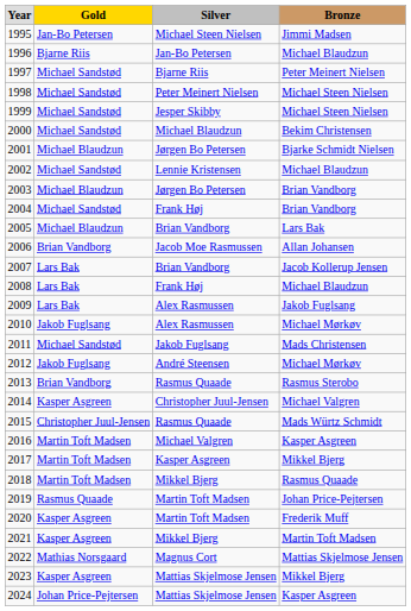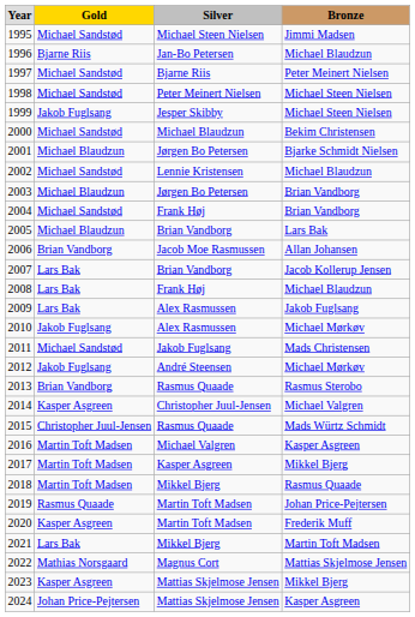1995 | column 2: Jan-Bo Petersen -> Michael Sandstød
1999 | column 2: Michael Sandstød -> Jakob Fuglsang
2021 | column 2: Kasper Asgreen -> Lars Bak
